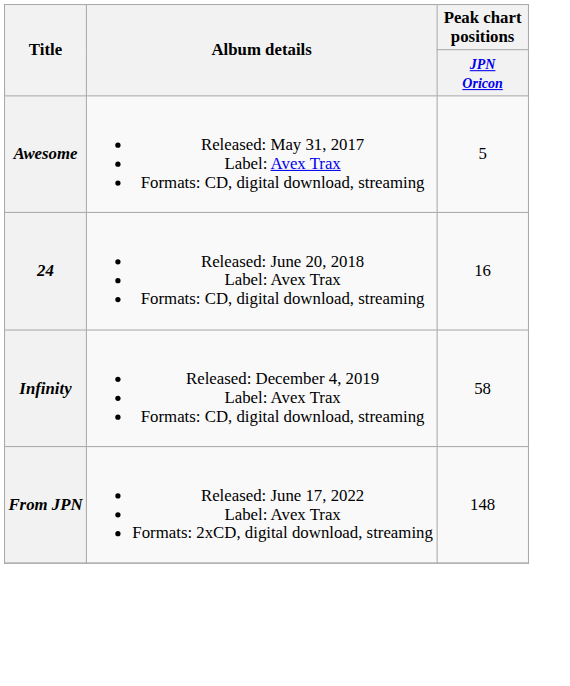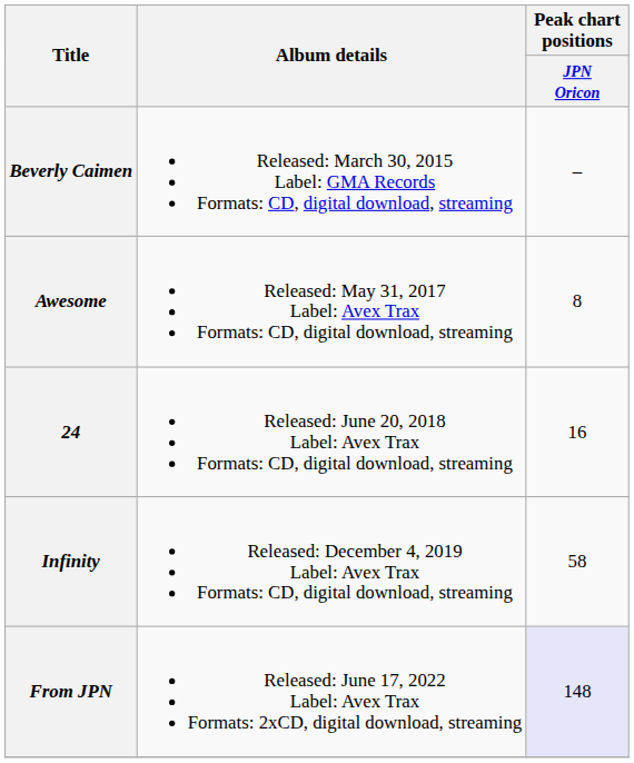+ row: Beverly Caimen | Released: March 30, 2015 Label: GMA Records Formats: CD, digital download, streaming | –
Awesome | Peak chart positions / JPN Oricon: 5 -> 8
From JPN | Peak chart positions / JPN Oricon: no background -> lavender background
